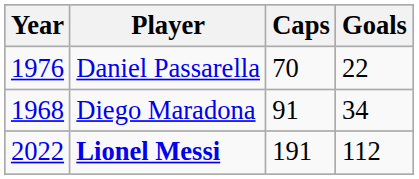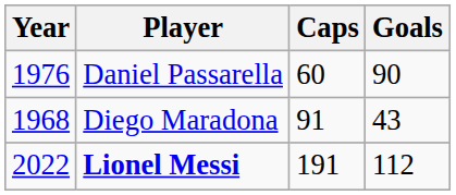Daniel Passarella | Caps: 70 -> 60
Daniel Passarella | Goals: 22 -> 90
Diego Maradona | Goals: 34 -> 43
